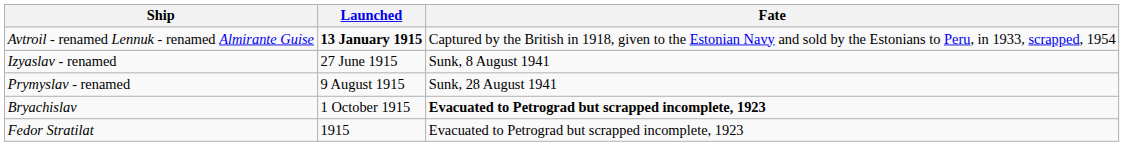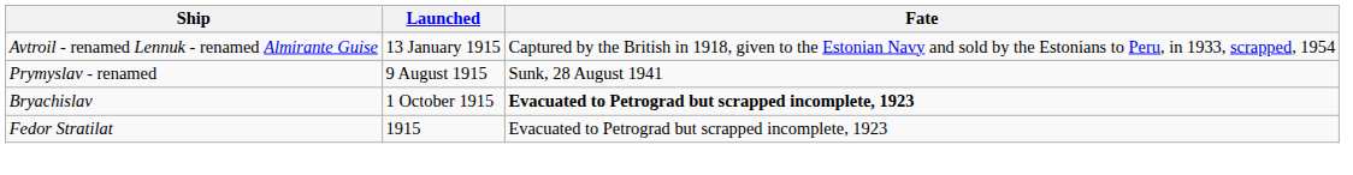Avtroil - renamed Lennuk - renamed Almirante Guise | Launched: bold -> normal
- row: Izyaslav - renamed | 27 June 1915 | Sunk, 8 August 1941
